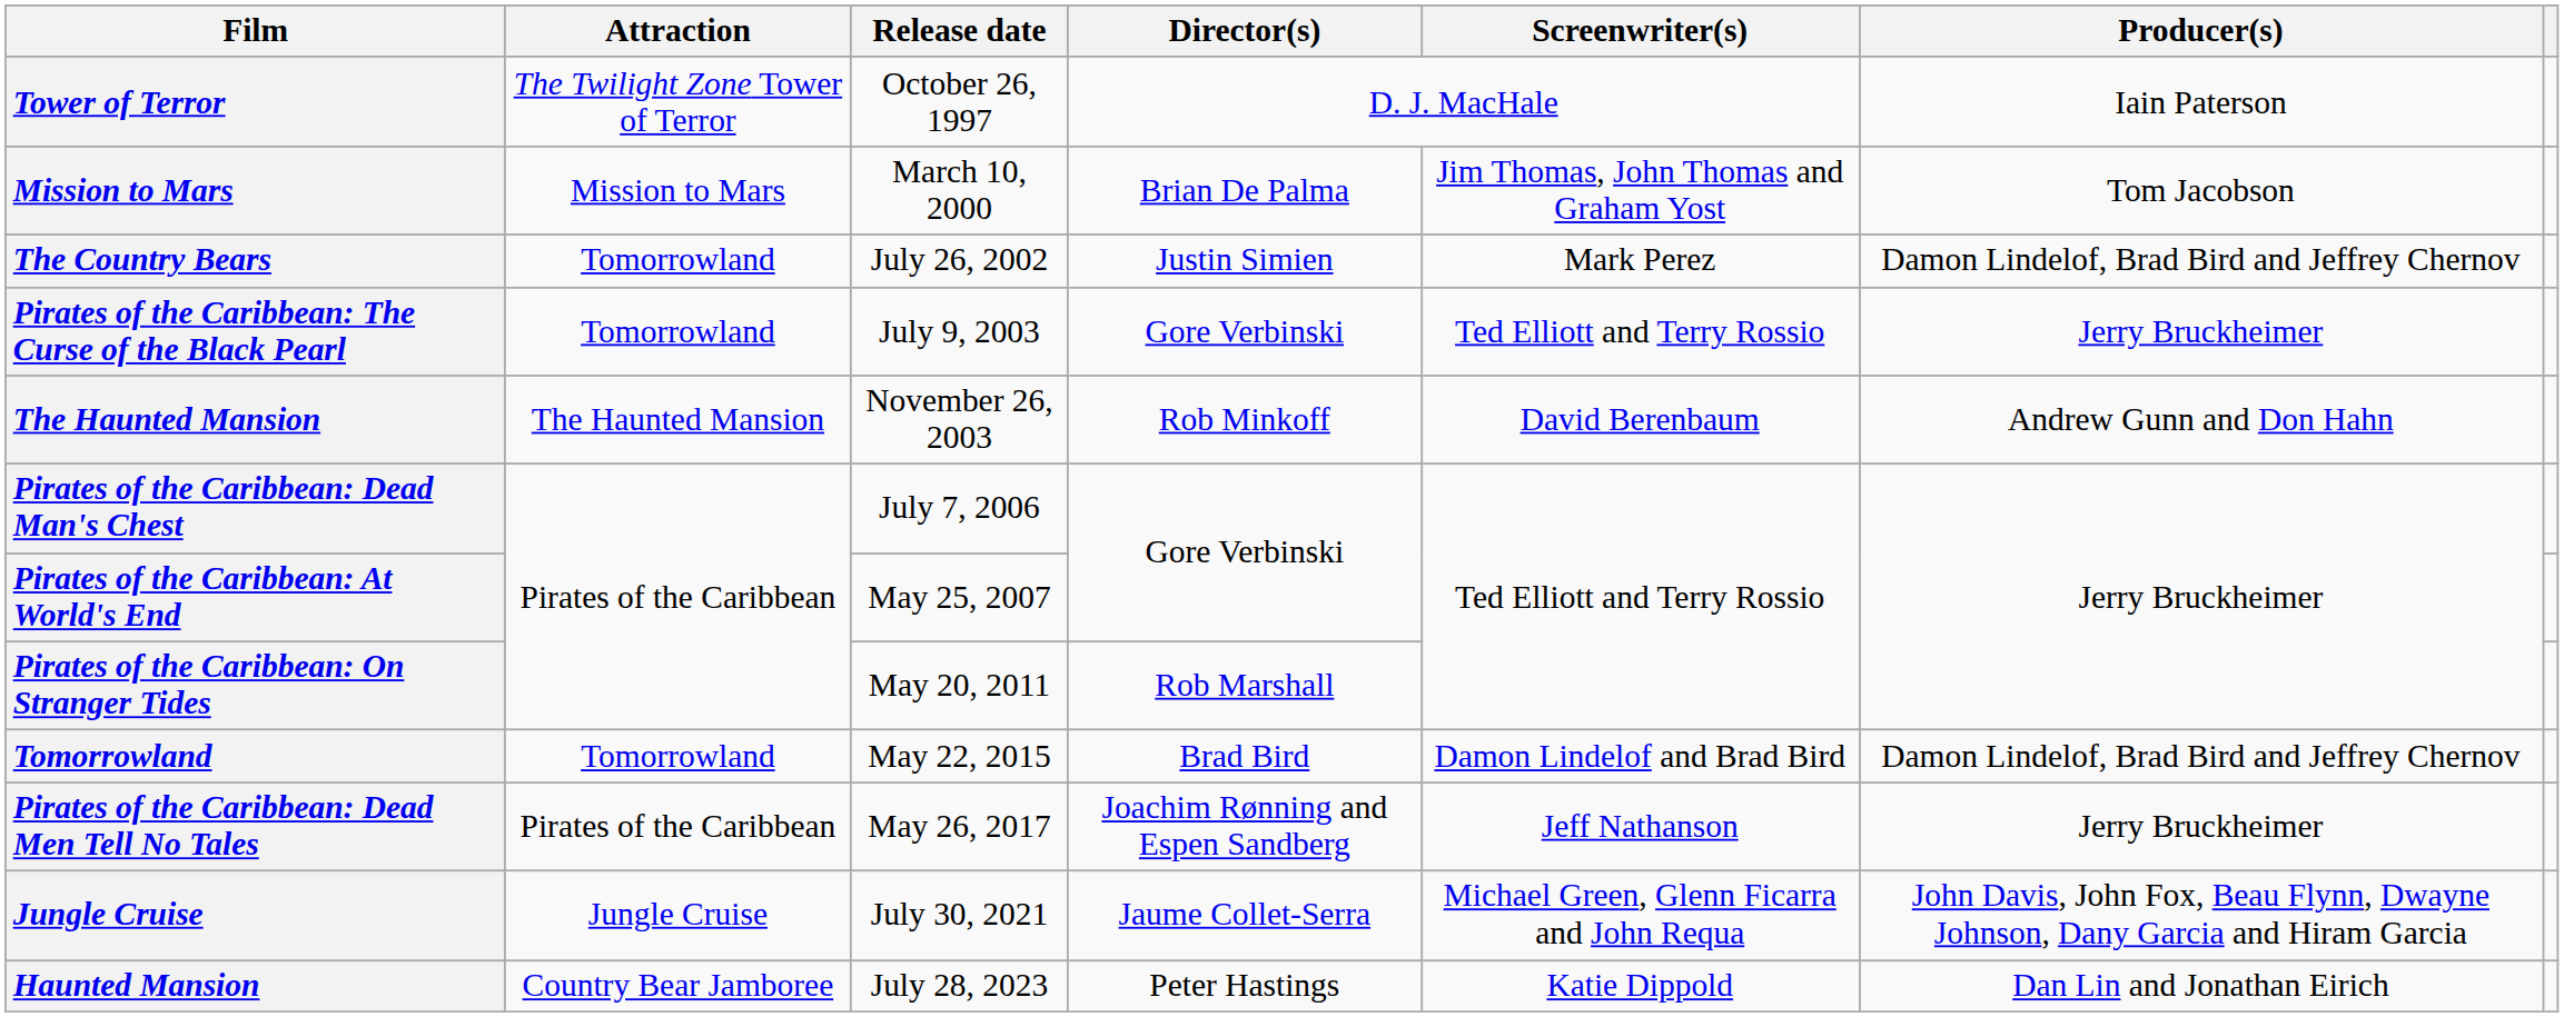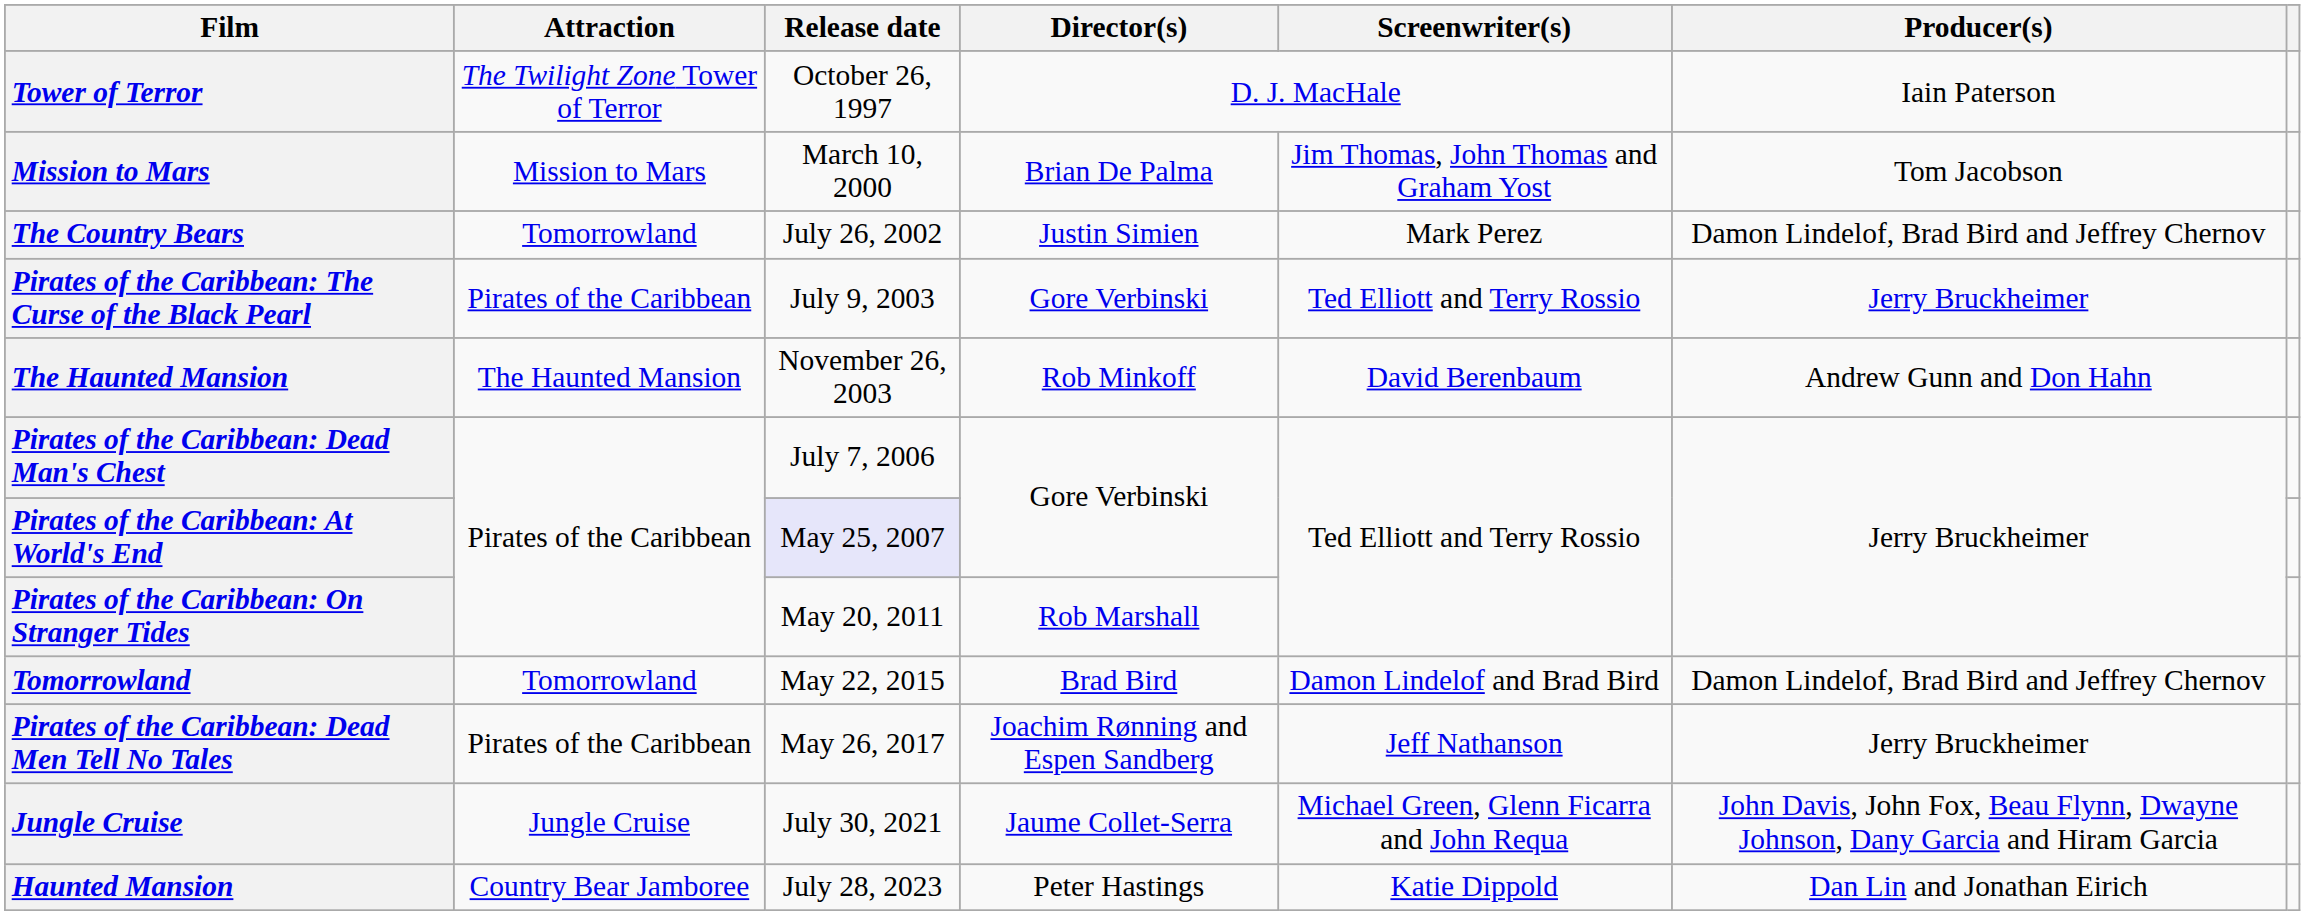Pirates of the Caribbean: The Curse of the Black Pearl | Attraction: Tomorrowland -> Pirates of the Caribbean
Pirates of the Caribbean: At World's End | Release date: no background -> lavender background
